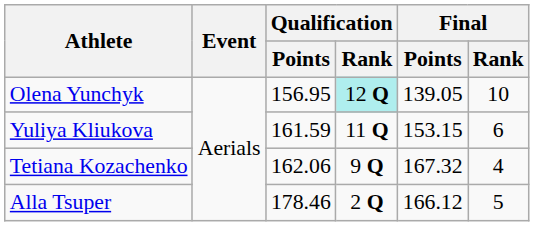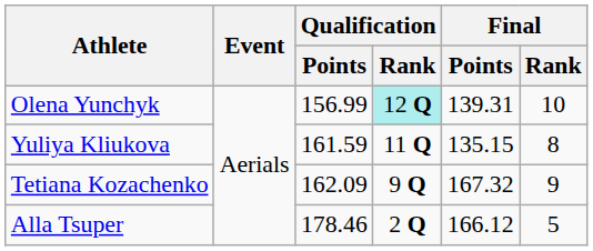Olena Yunchyk | Qualification / Points: 156.95 -> 156.99
Olena Yunchyk | Final / Points: 139.05 -> 139.31
Yuliya Kliukova | Final / Points: 153.15 -> 135.15
Yuliya Kliukova | Final / Rank: 6 -> 8
Tetiana Kozachenko | Qualification / Points: 162.06 -> 162.09
Tetiana Kozachenko | Final / Rank: 4 -> 9
